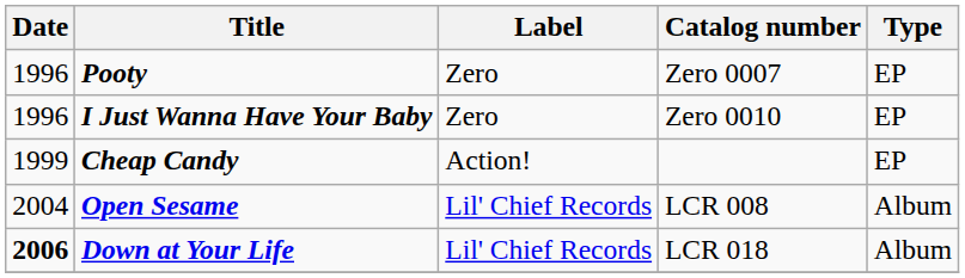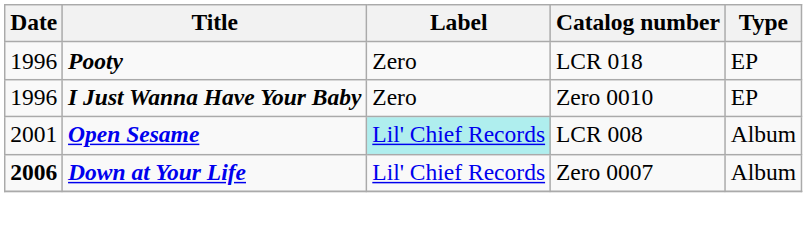Pooty | Catalog number: Zero 0007 -> LCR 018
- row: 1999 | Cheap Candy | Action! | EP
Open Sesame | Date: 2004 -> 2001
Open Sesame | Label: no background -> paleturquoise background
Down at Your Life | Catalog number: LCR 018 -> Zero 0007
